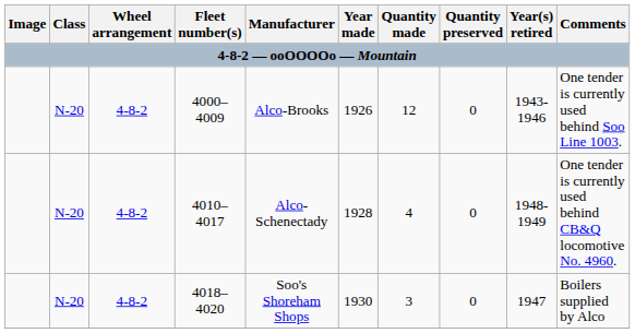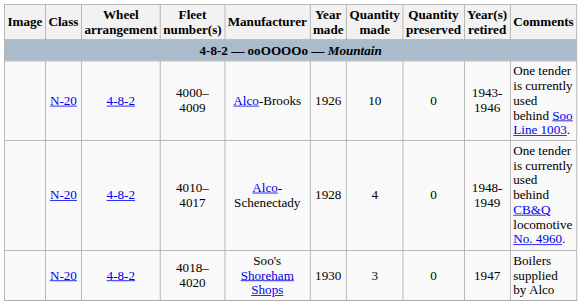4000–4009 | Quantity made: 12 -> 10
